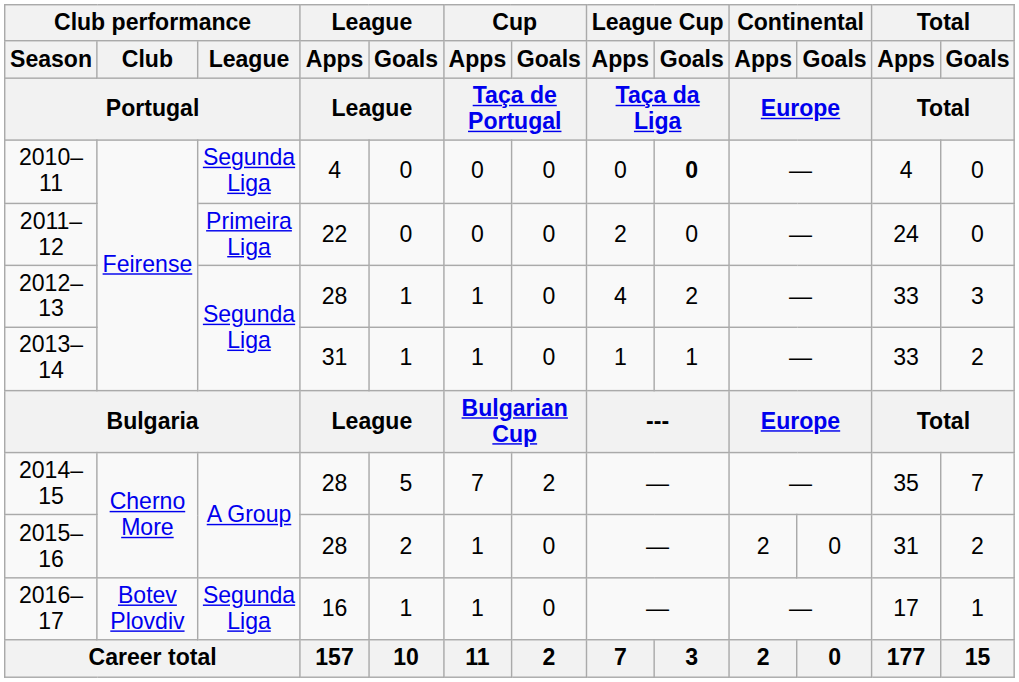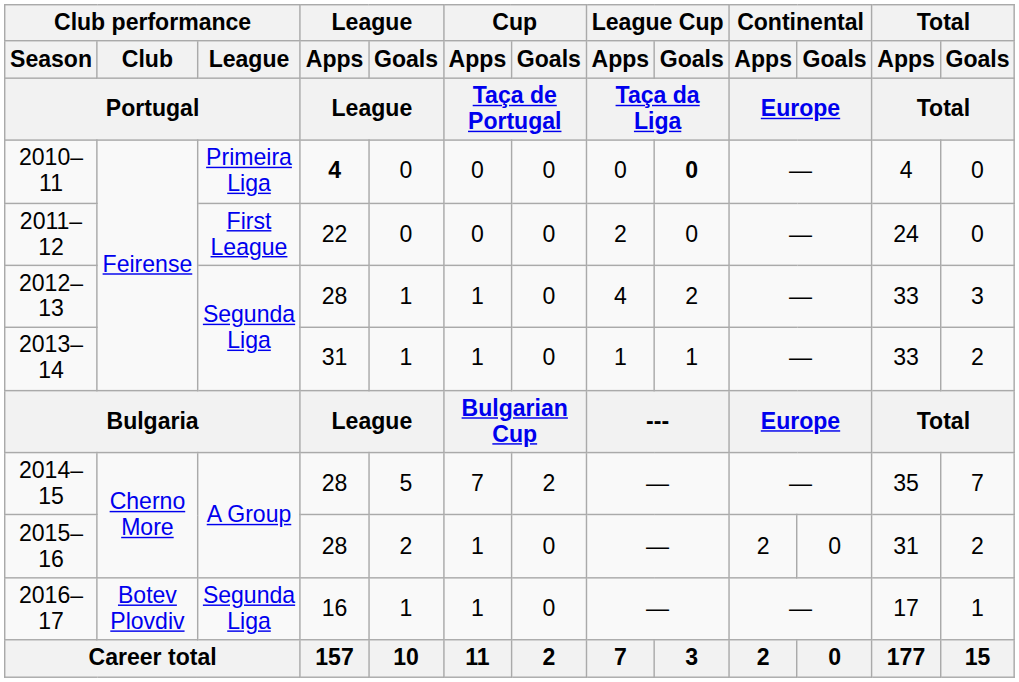2010–11 | Club performance / League / Portugal: Segunda Liga -> Primeira Liga
2010–11 | League / Apps / League: normal -> bold
2011–12 | Club performance / League / Portugal: Primeira Liga -> First League
